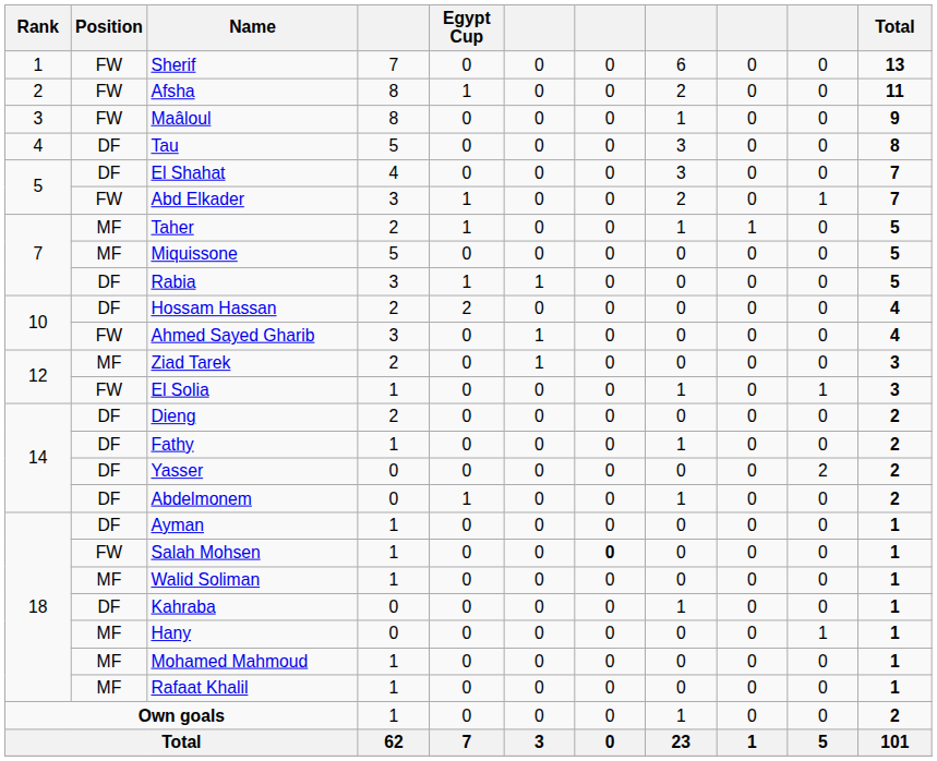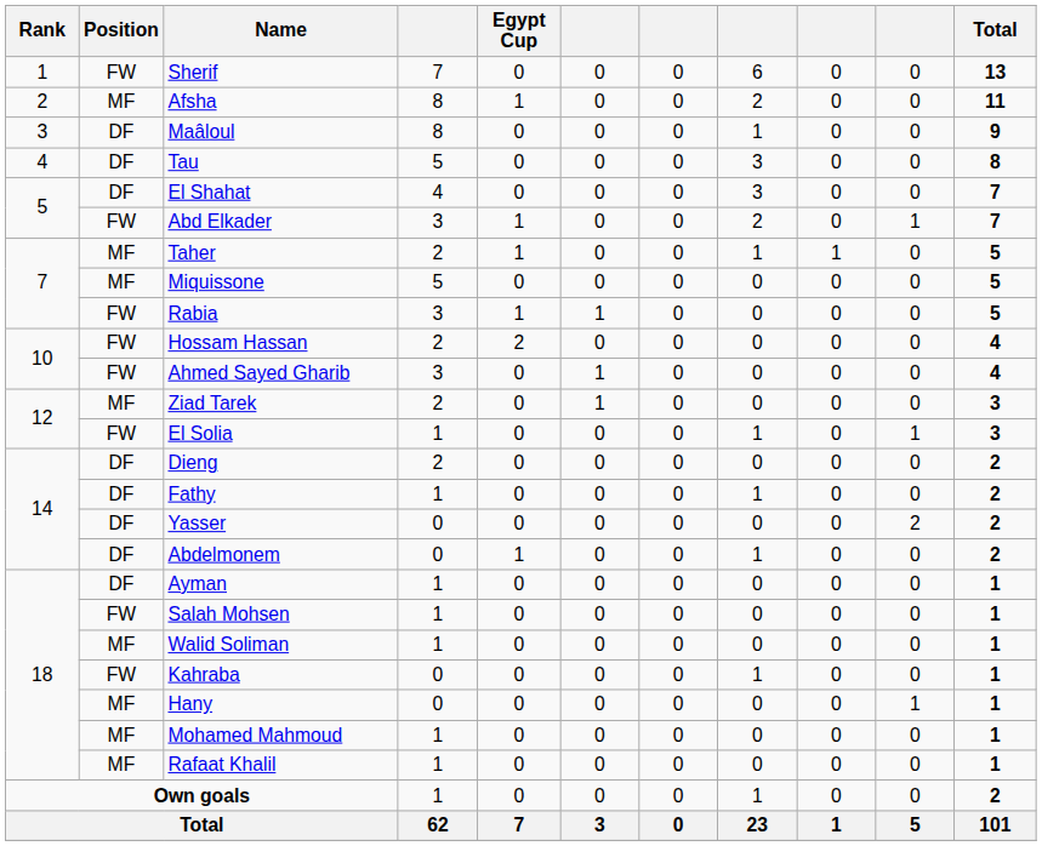Afsha | Position: FW -> MF
Maâloul | Position: FW -> DF
Rabia | Position: DF -> FW
Hossam Hassan | Position: DF -> FW
Salah Mohsen | column 7: bold -> normal
Kahraba | Position: DF -> FW
